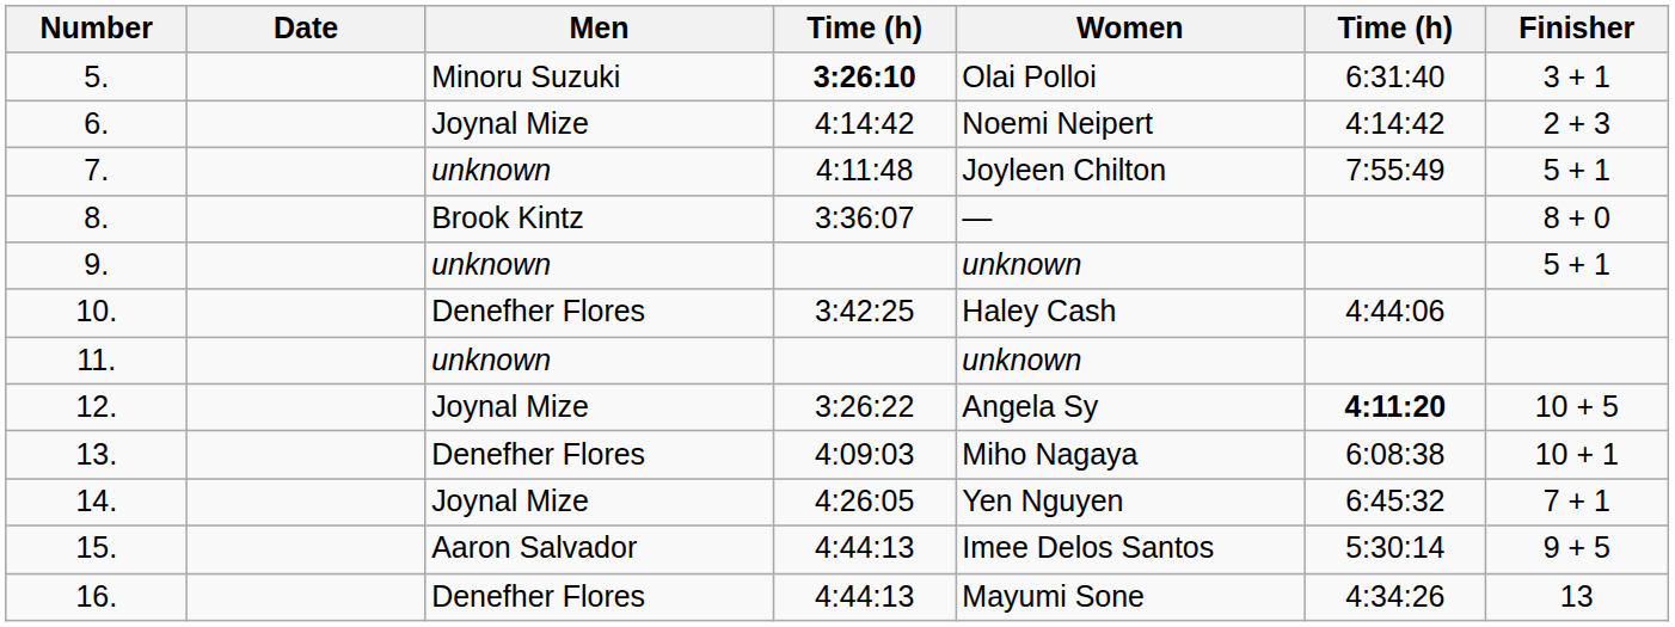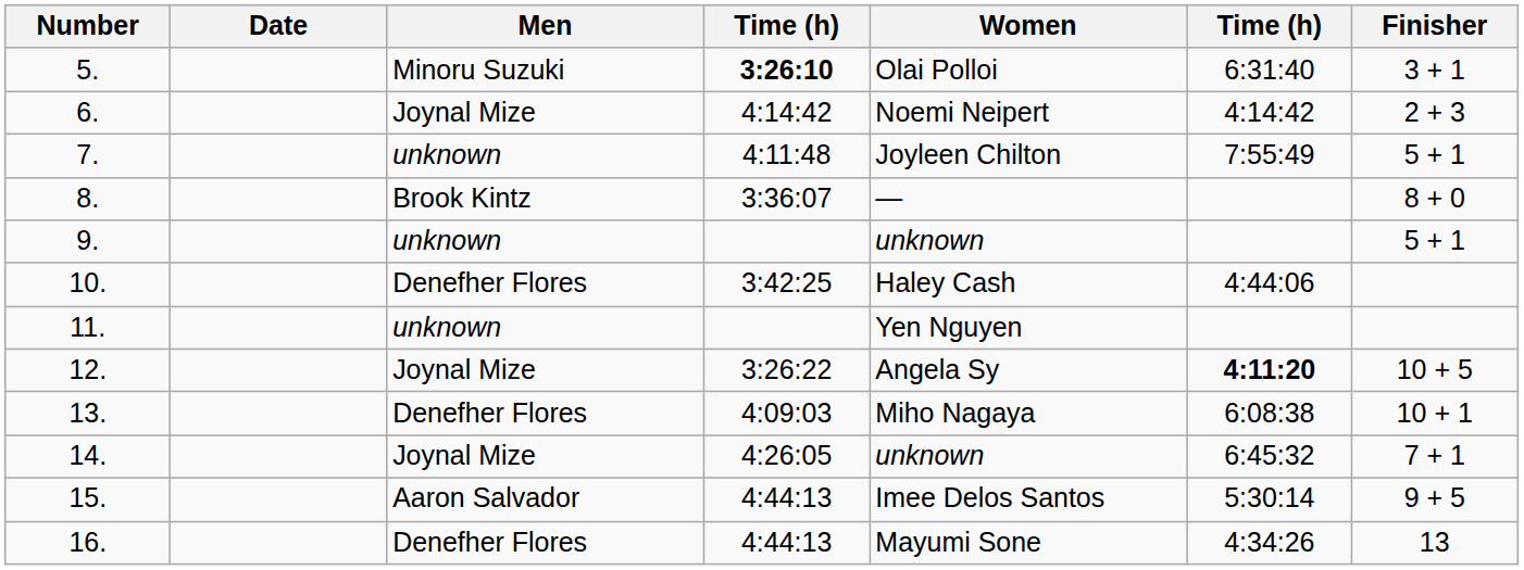11. | Women: unknown -> Yen Nguyen
14. | Women: Yen Nguyen -> unknown
